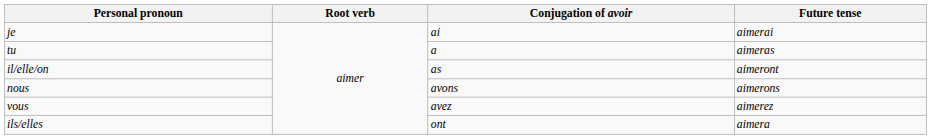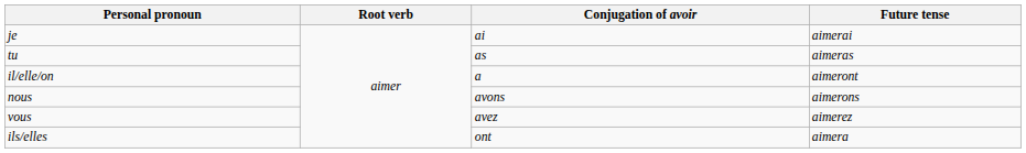tu | Conjugation of avoir: a -> as
il/elle/on | Conjugation of avoir: as -> a
